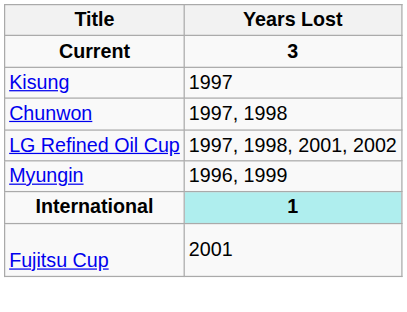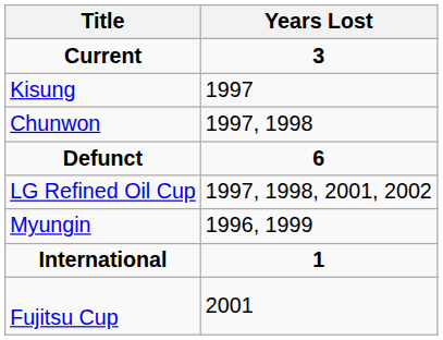+ row: Defunct | 6
International | Years Lost: paleturquoise background -> no background
